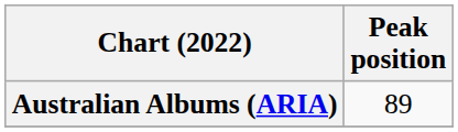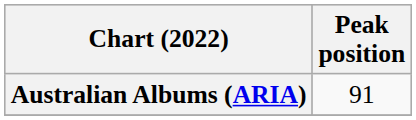Australian Albums (ARIA) | Peak position: 89 -> 91
